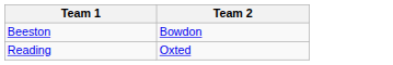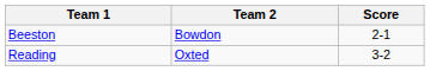+ column: Score | 2-1 | 3-2
